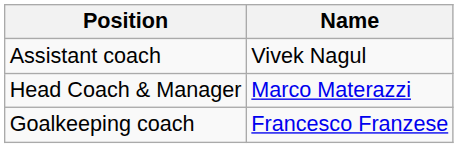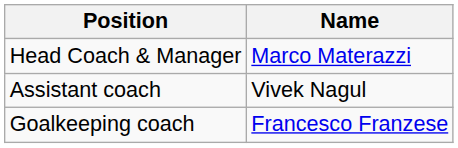rows swapped: Head Coach & Manager <-> Assistant coach
